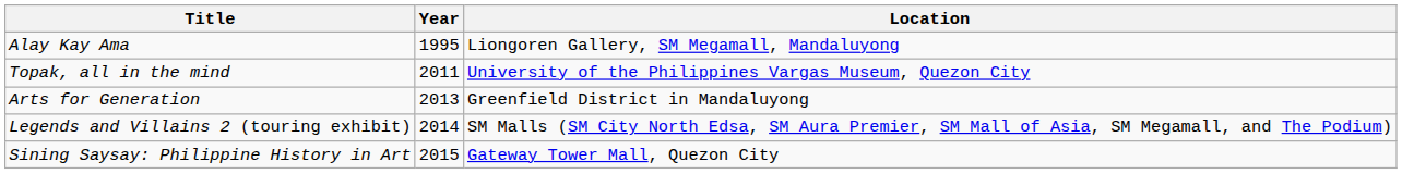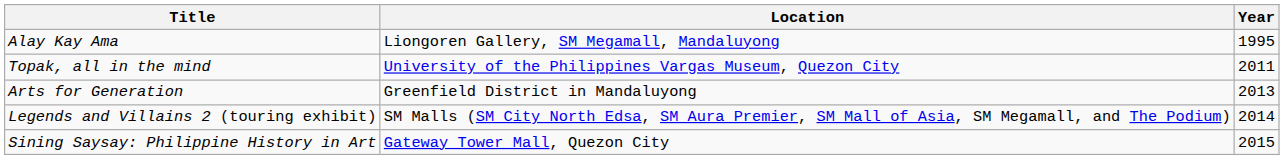columns swapped: Year <-> Location
